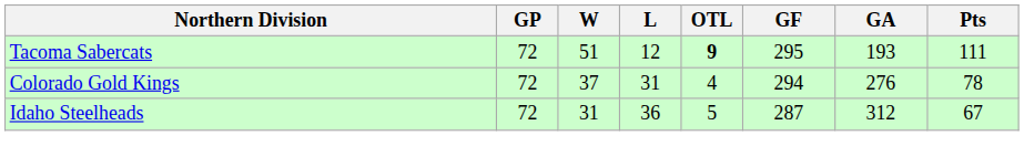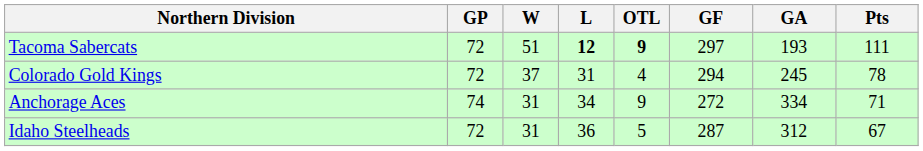Tacoma Sabercats | L: normal -> bold
Tacoma Sabercats | GF: 295 -> 297
Colorado Gold Kings | GA: 276 -> 245
+ row: Anchorage Aces | 74 | 31 | 34 | 9 | 272 | 334 | 71
